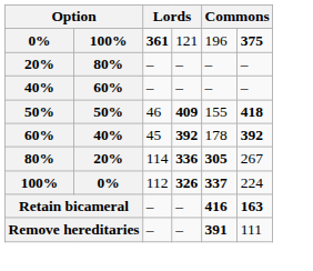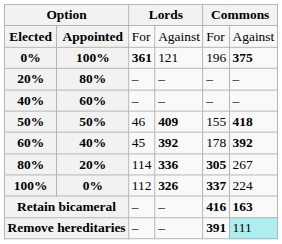+ row: Elected | Appointed | For | Against | For | Against
Remove hereditaries | column 6: no background -> paleturquoise background
